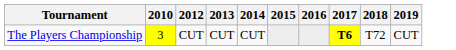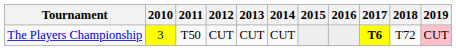+ column: 2011 | T50
The Players Championship | 2019: no background -> pink background
